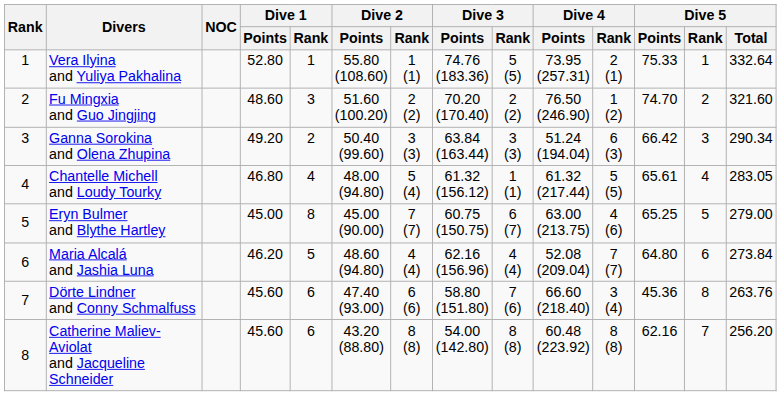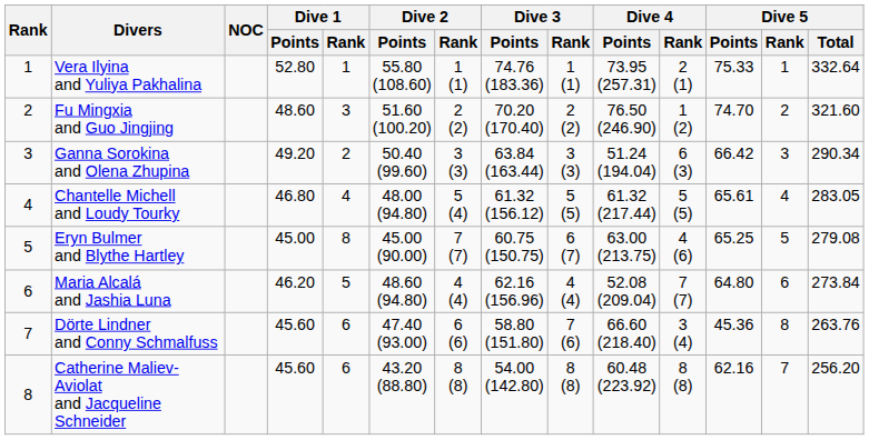Vera Ilyina and Yuliya Pakhalina | Dive 3 / Rank: 5 (5) -> 1 (1)
Chantelle Michell and Loudy Tourky | Dive 3 / Rank: 1 (1) -> 5 (5)
Eryn Bulmer and Blythe Hartley | Dive 5 / Total: 279.00 -> 279.08
